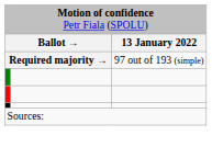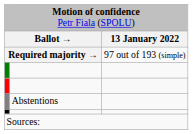+ row: Abstentions
